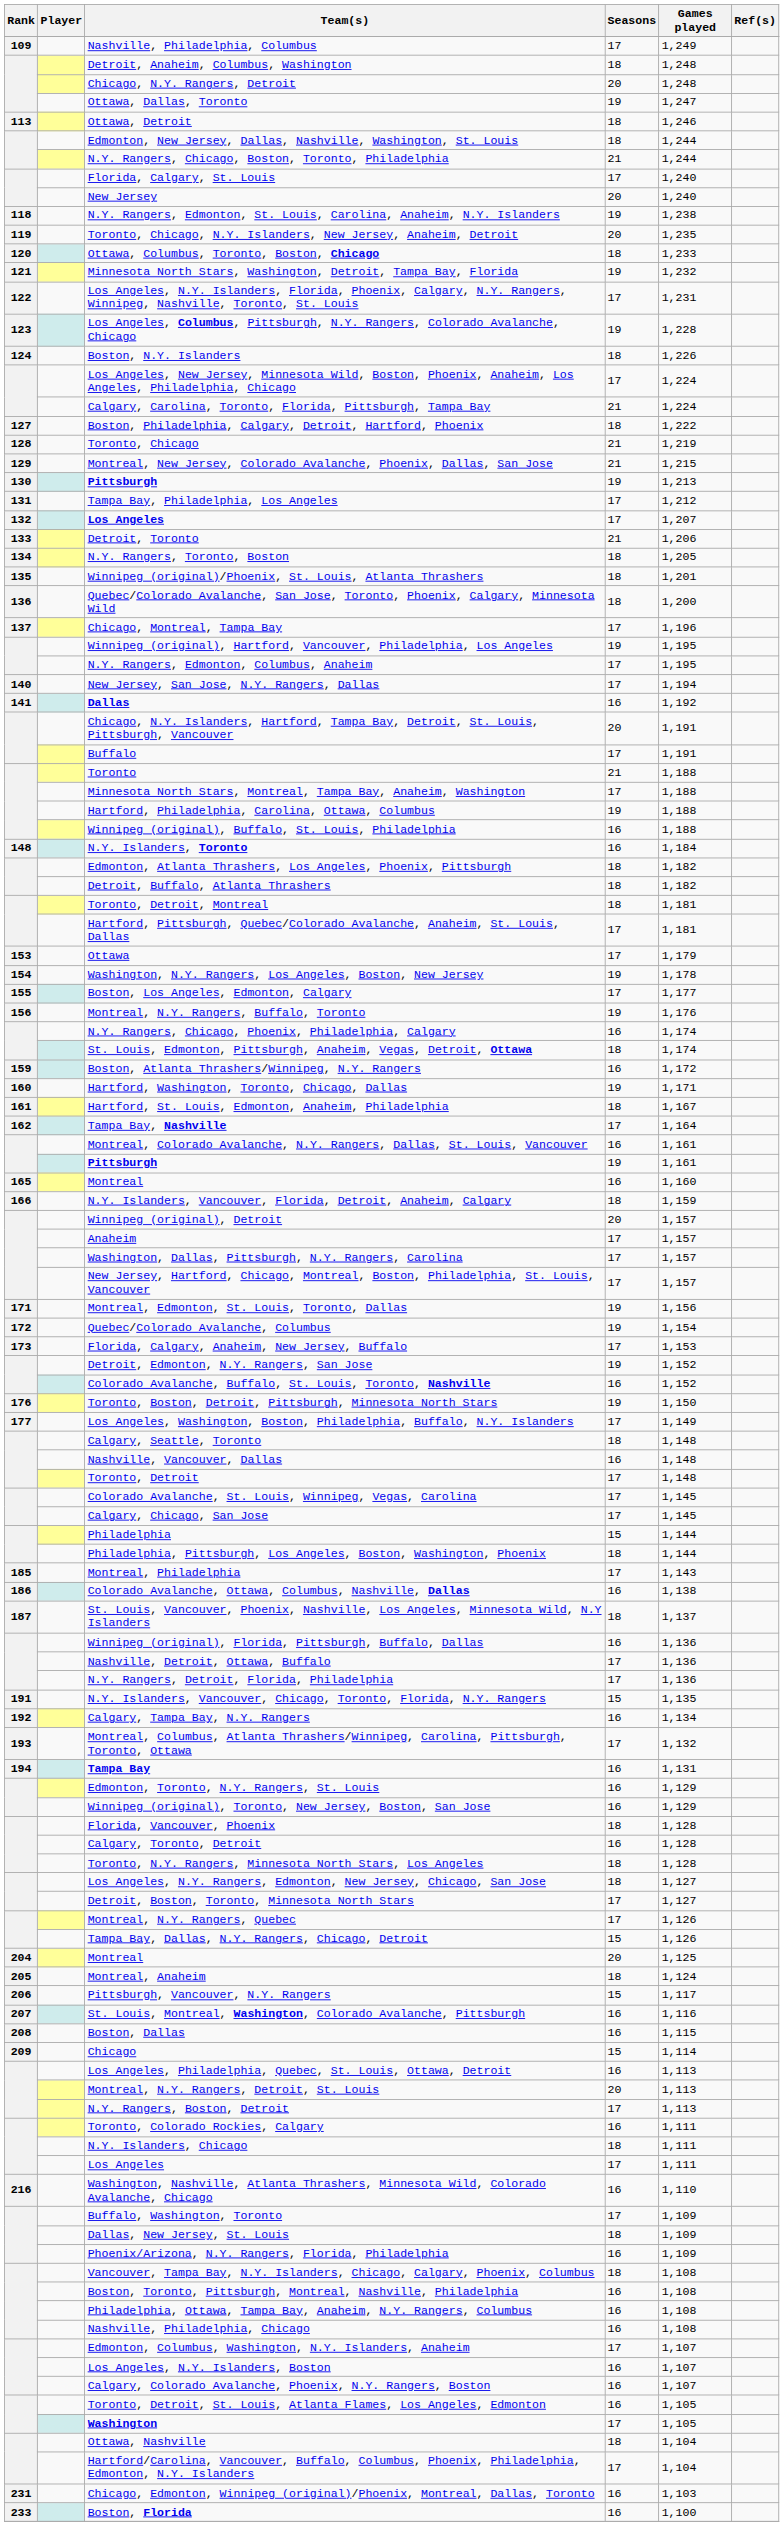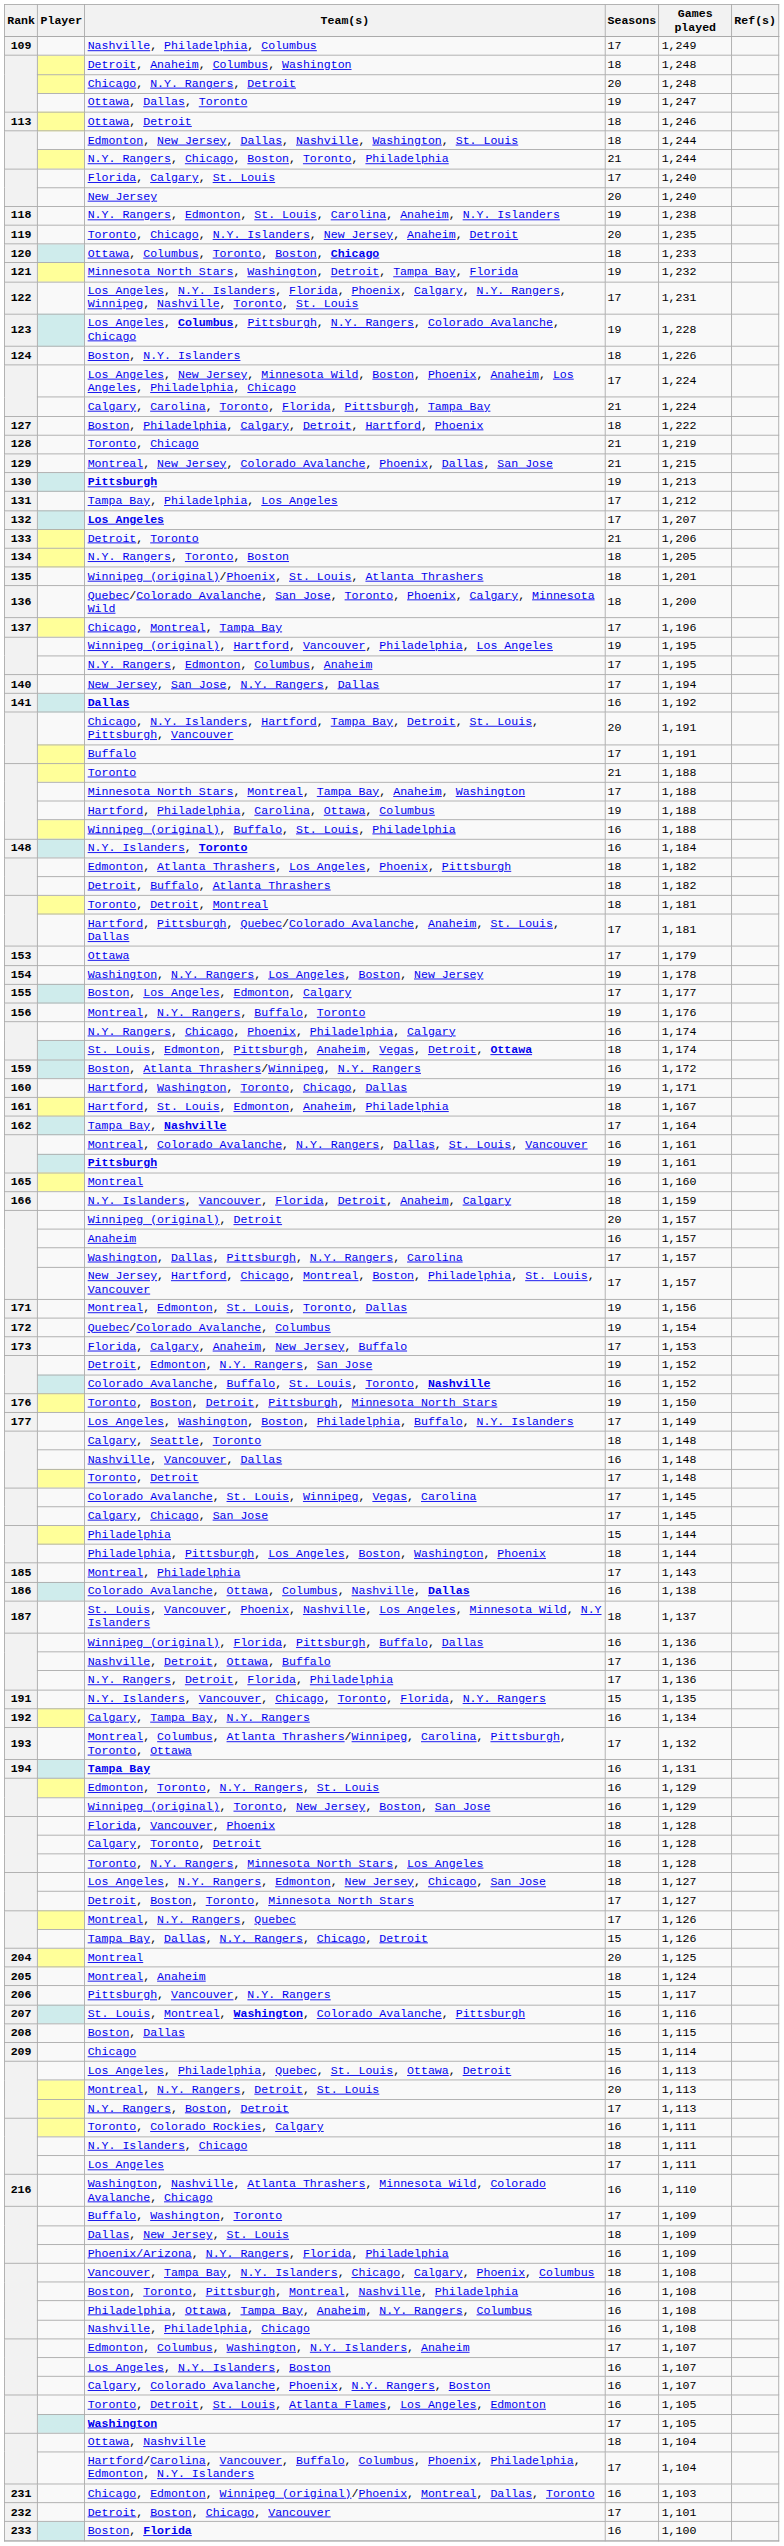Anaheim | Seasons: 17 -> 16
+ row: 232 | Detroit, Boston, Chicago, Vancouver | 17 | 1,101
